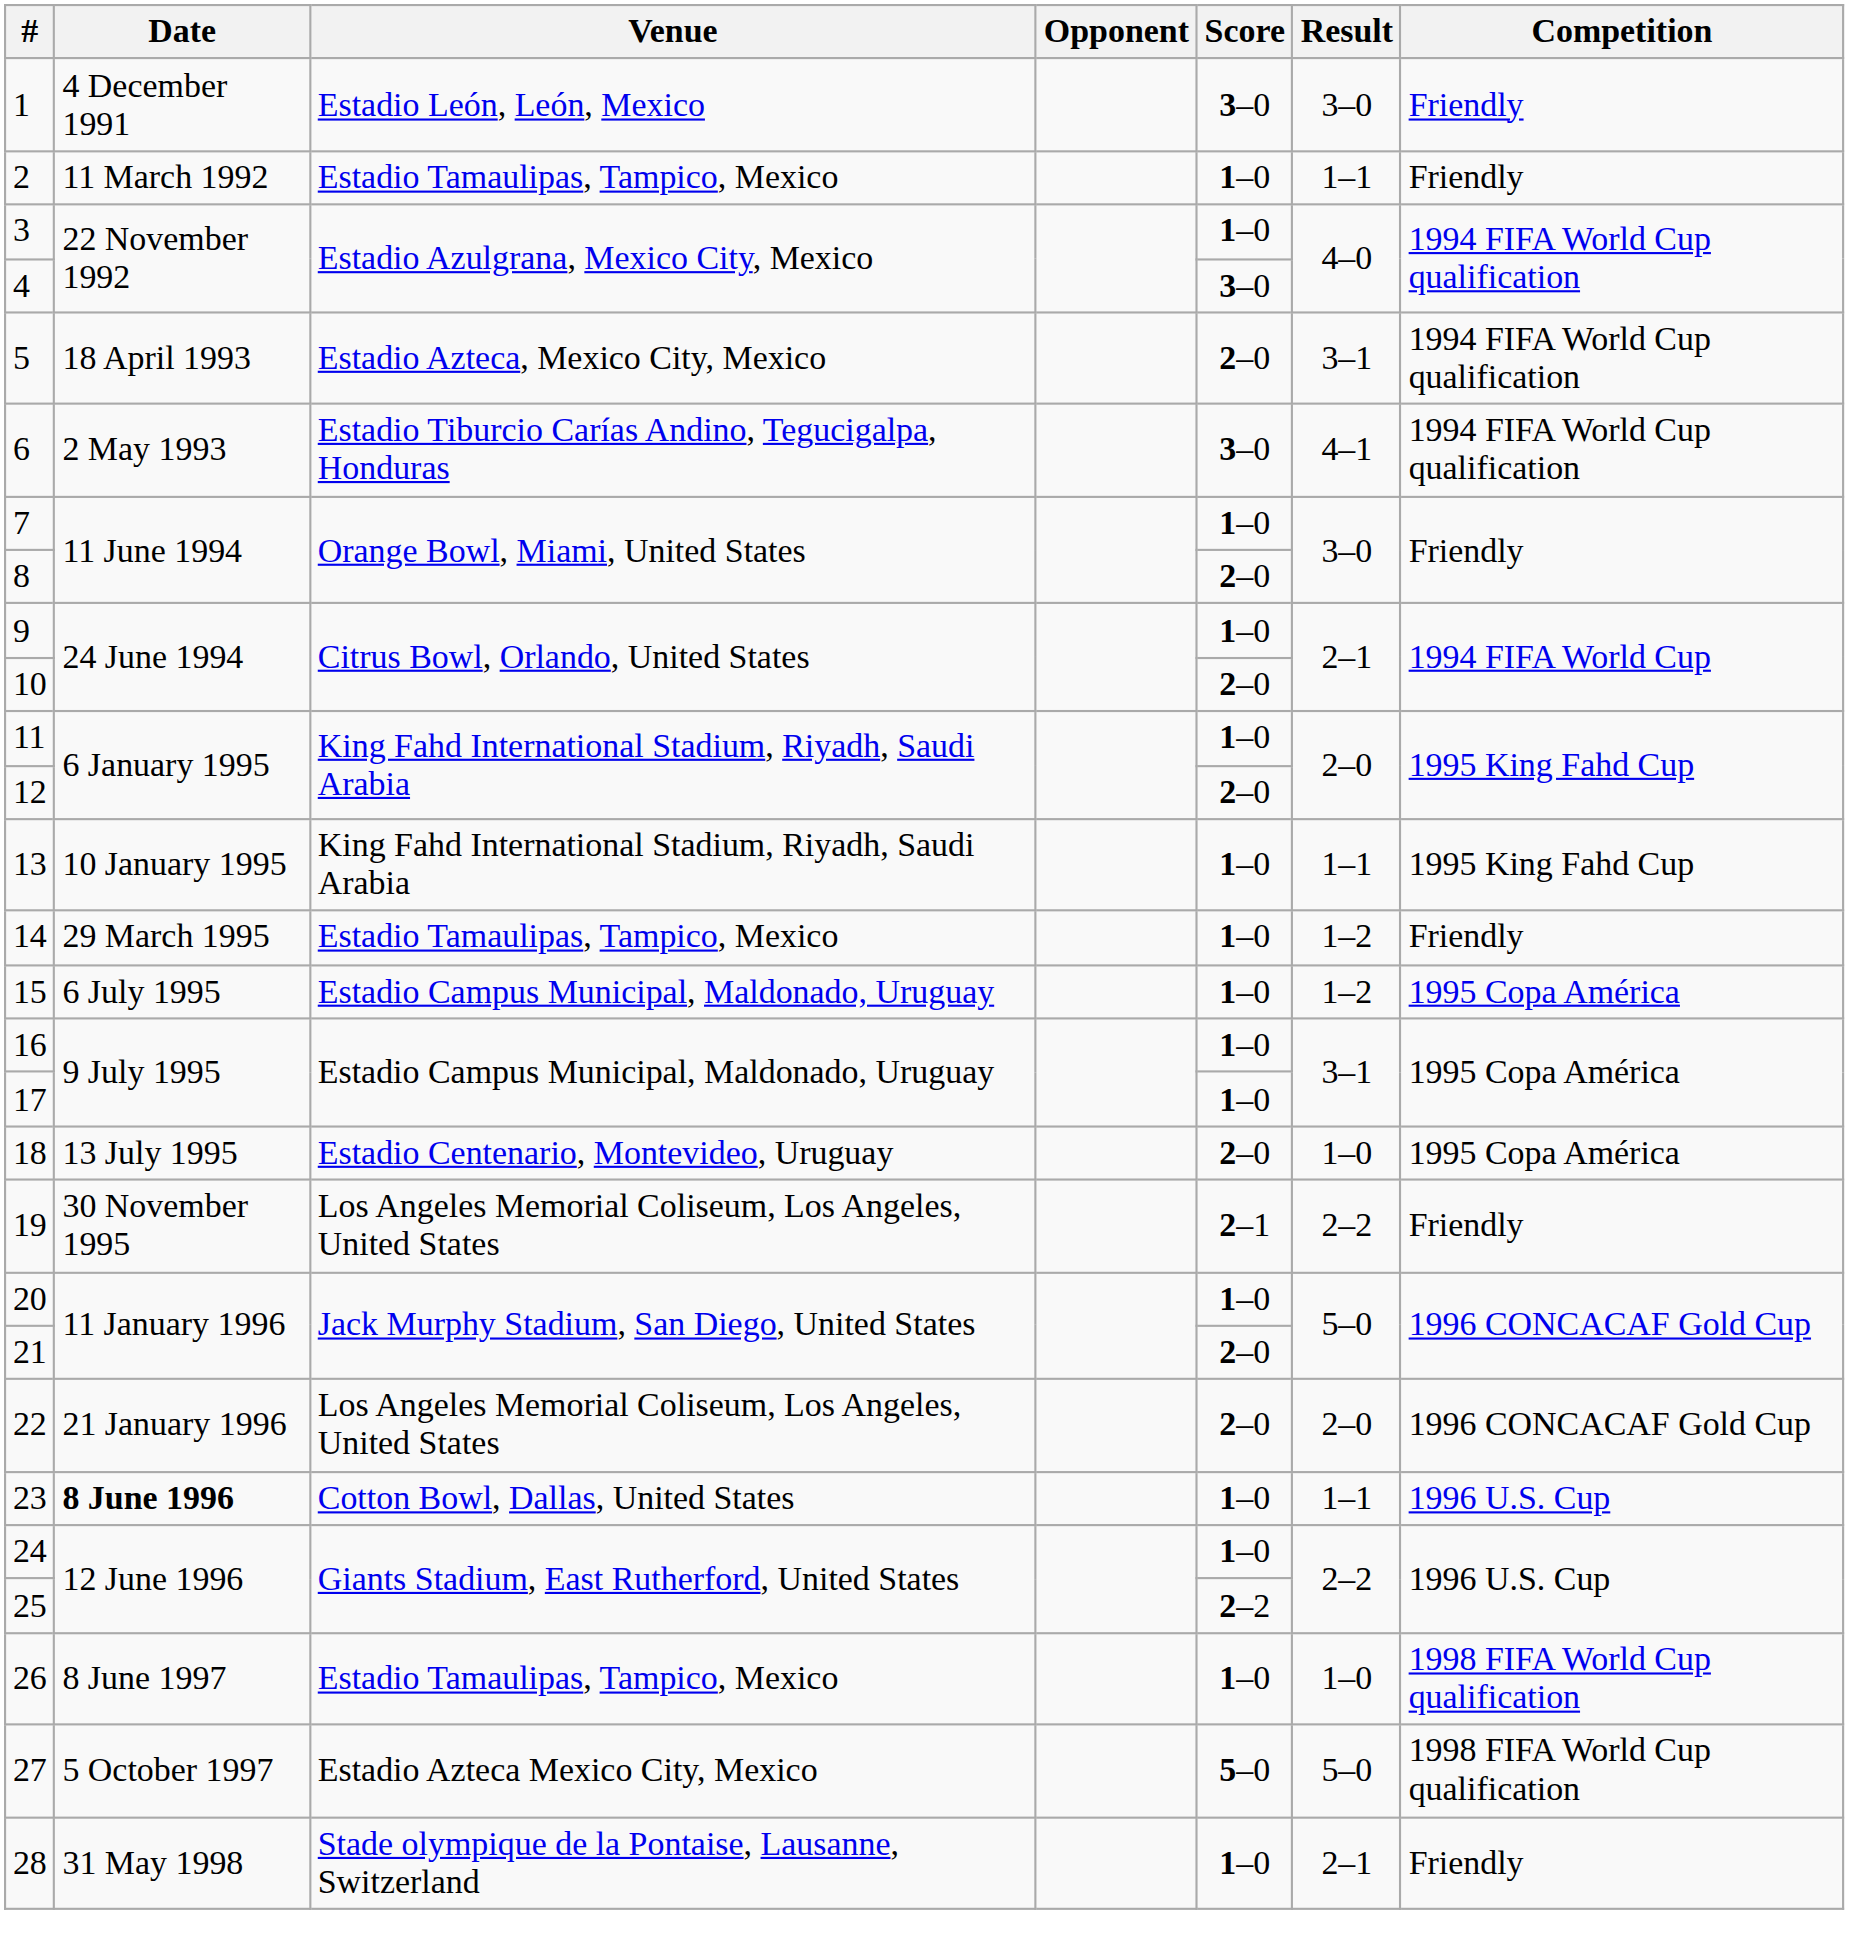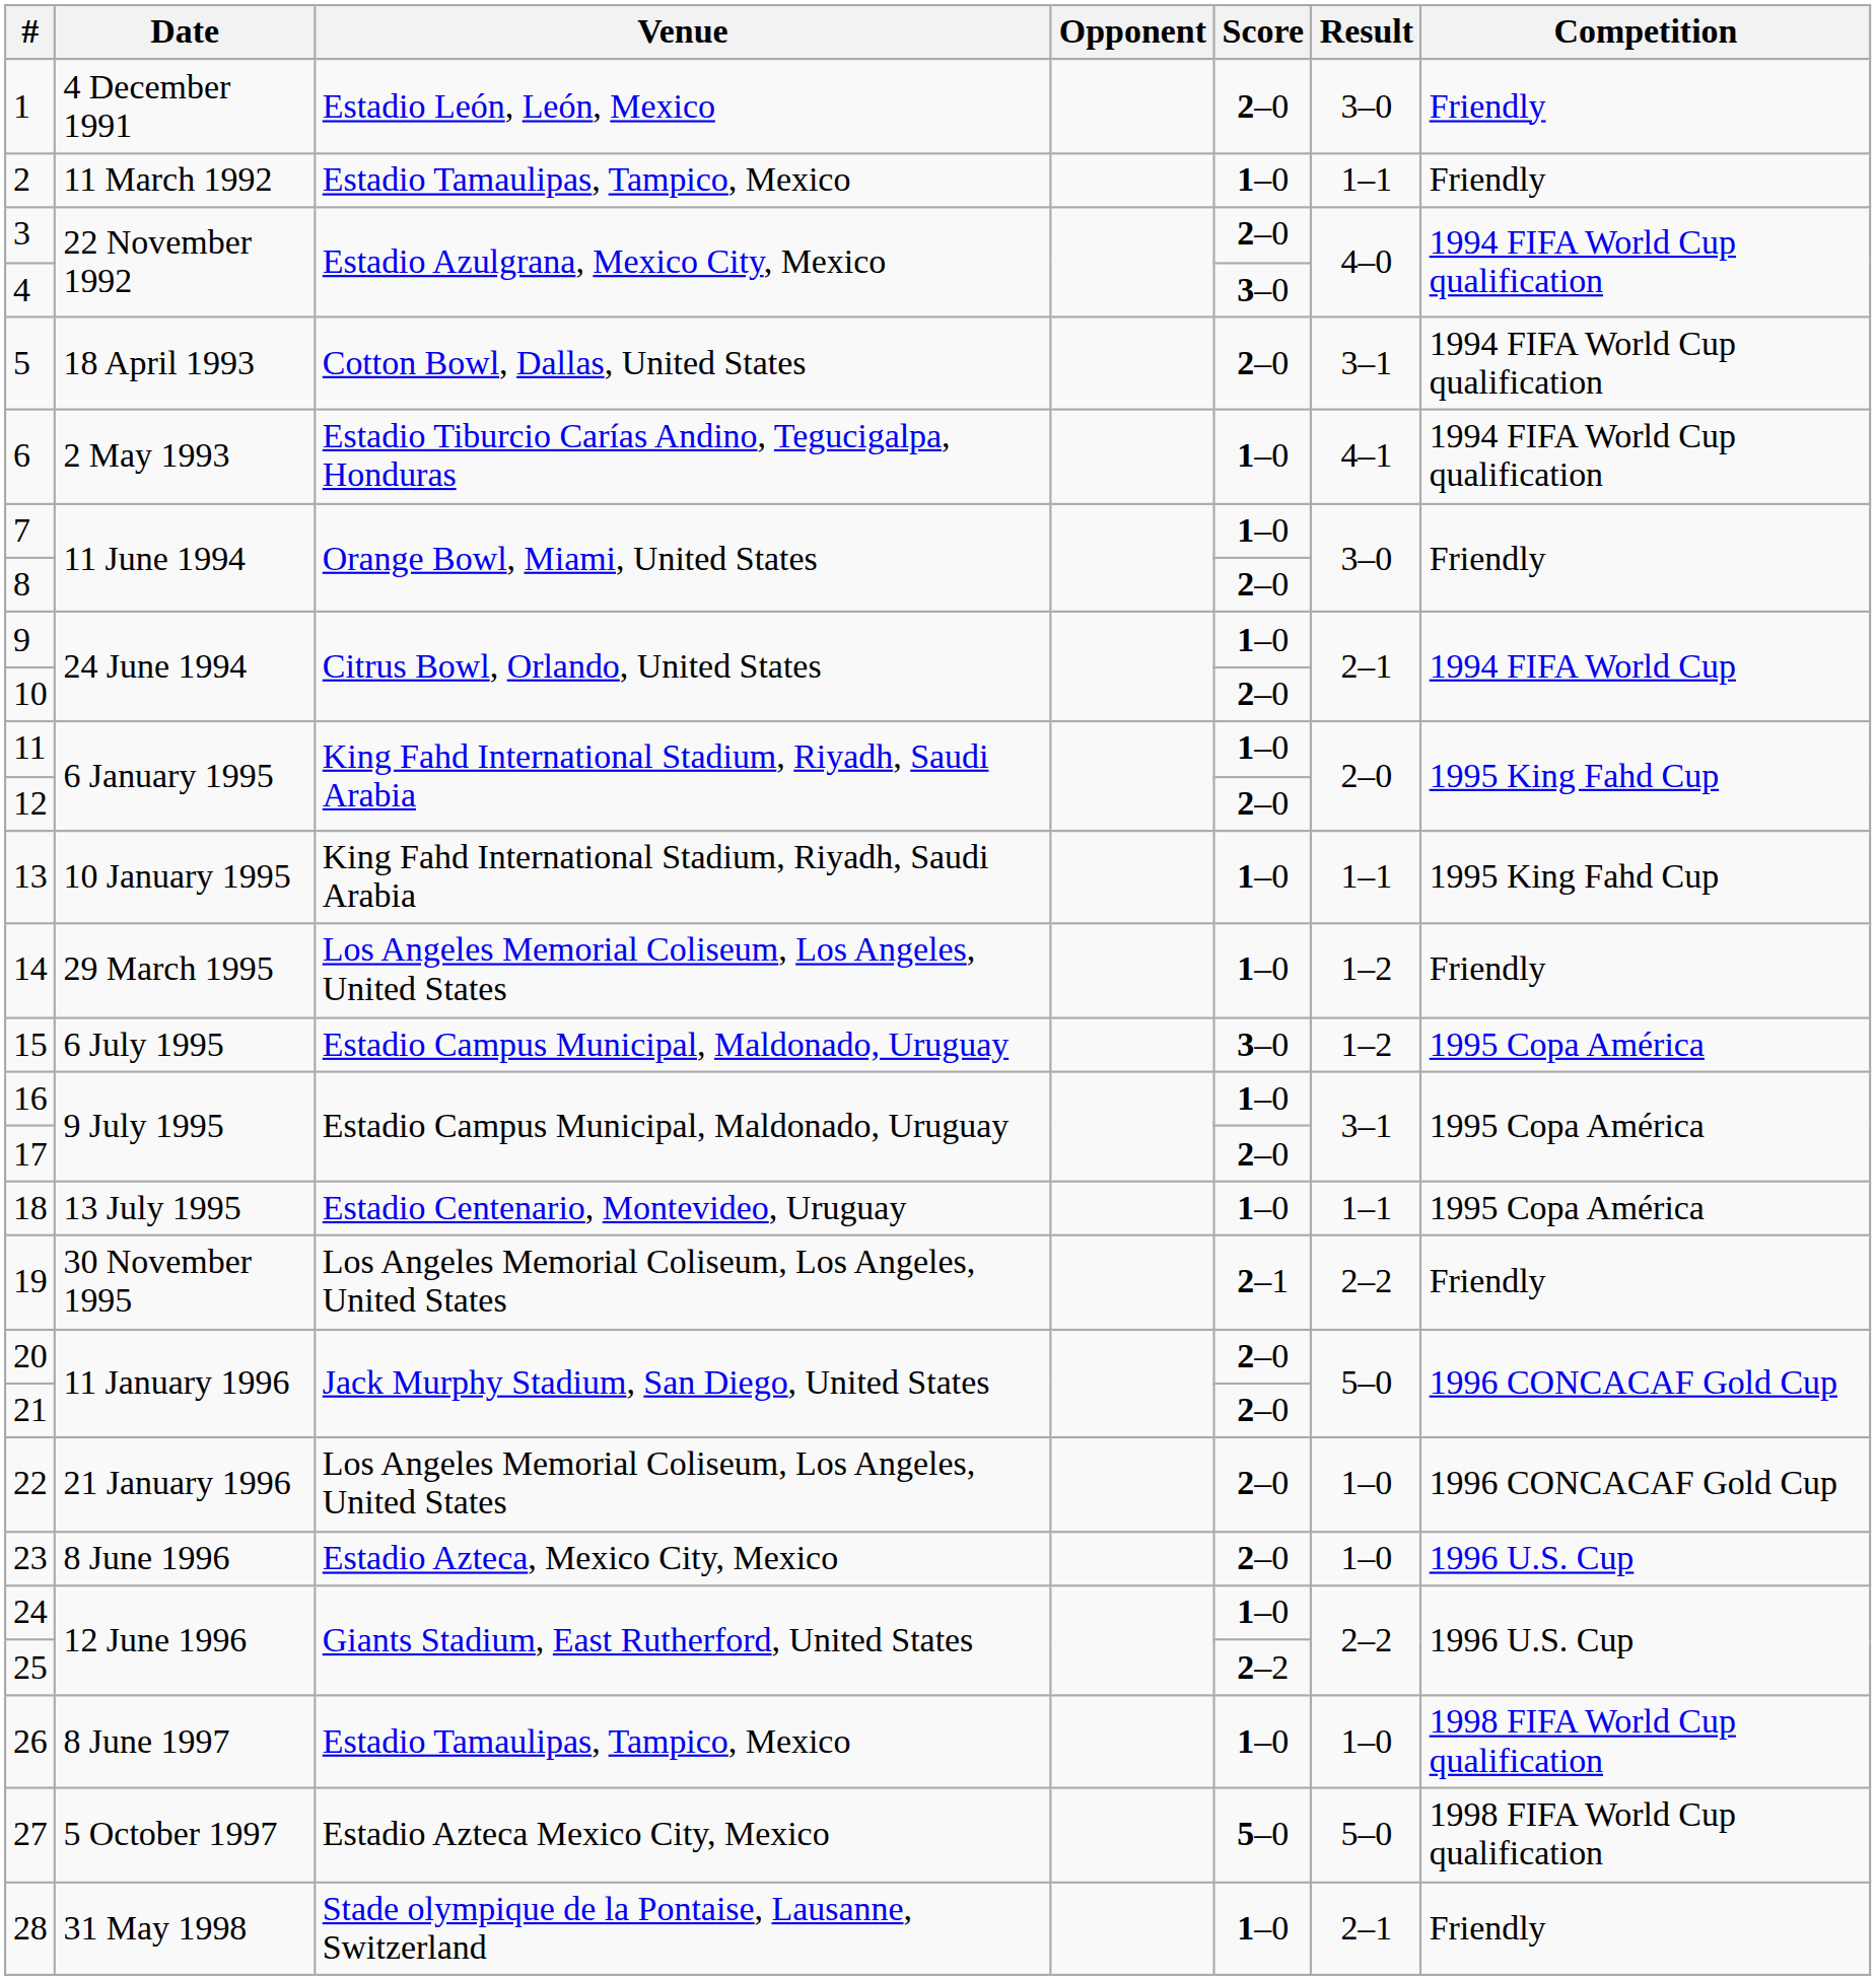1 | Score: 3–0 -> 2–0
3 | Score: 1–0 -> 2–0
5 | Venue: Estadio Azteca, Mexico City, Mexico -> Cotton Bowl, Dallas, United States
6 | Score: 3–0 -> 1–0
14 | Venue: Estadio Tamaulipas, Tampico, Mexico -> Los Angeles Memorial Coliseum, Los Angeles, United States
15 | Score: 1–0 -> 3–0
17 | Score: 1–0 -> 2–0
18 | Score: 2–0 -> 1–0
18 | Result: 1–0 -> 1–1
20 | Score: 1–0 -> 2–0
22 | Result: 2–0 -> 1–0
23 | Date: bold -> normal
23 | Venue: Cotton Bowl, Dallas, United States -> Estadio Azteca, Mexico City, Mexico
23 | Score: 1–0 -> 2–0
23 | Result: 1–1 -> 1–0
